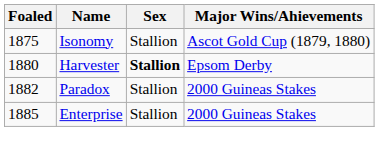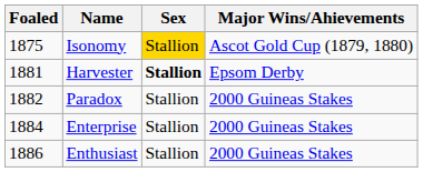Isonomy | Sex: no background -> gold background
Harvester | Foaled: 1880 -> 1881
Enterprise | Foaled: 1885 -> 1884
+ row: 1886 | Enthusiast | Stallion | 2000 Guineas Stakes
